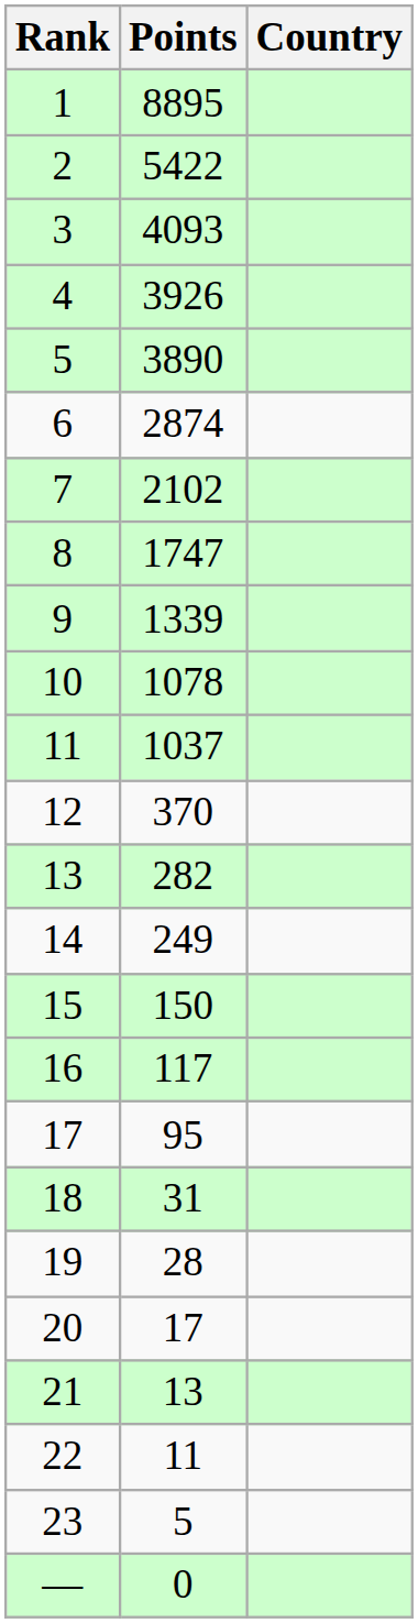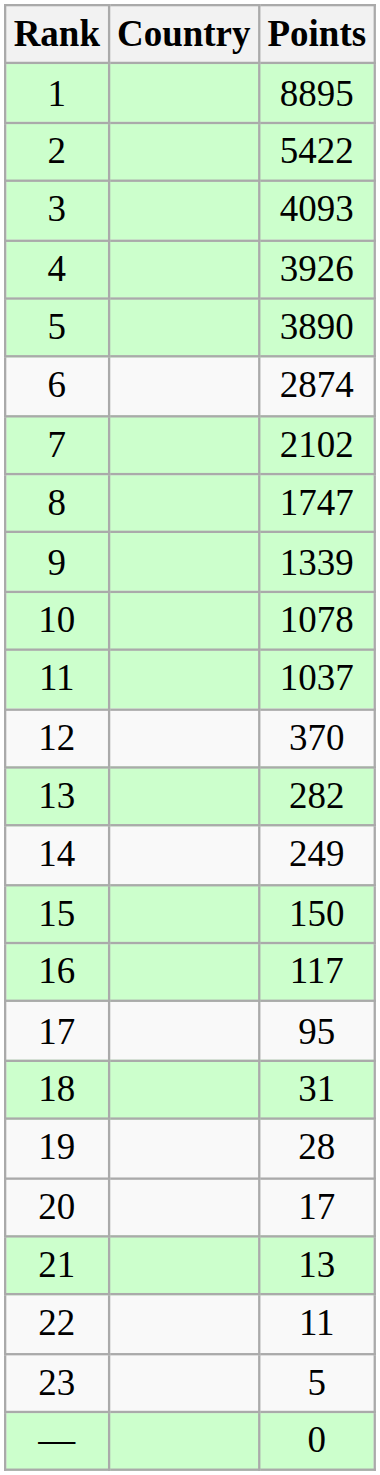columns swapped: Country <-> Points
